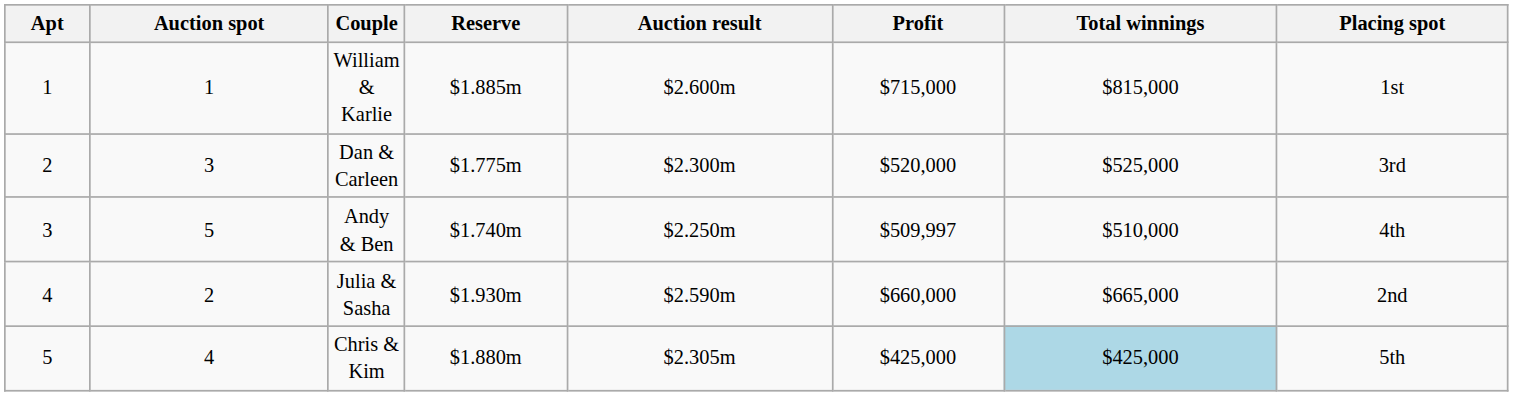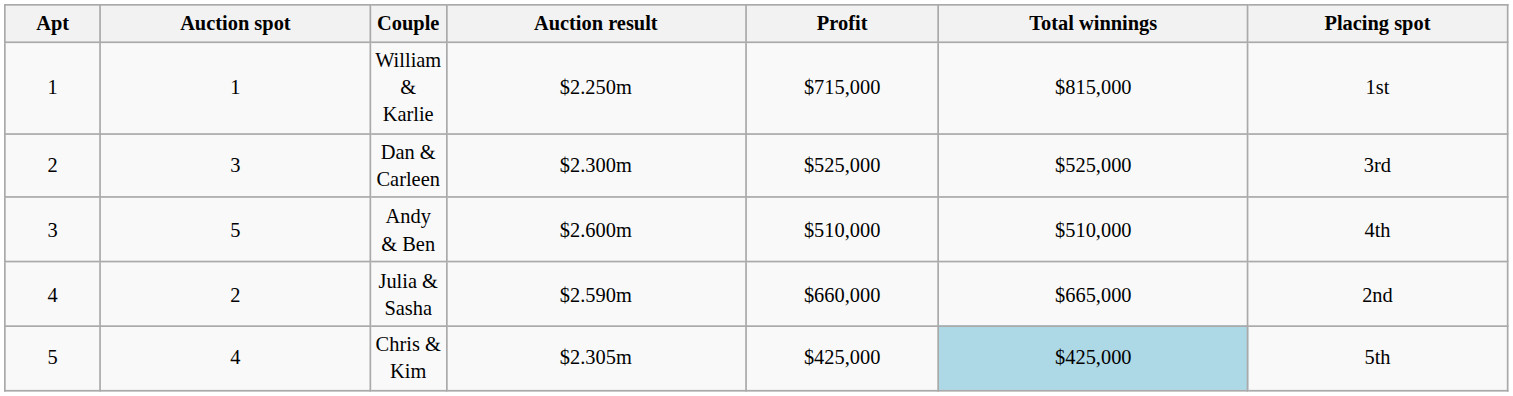- column: Reserve | $1.885m | $1.775m | $1.740m | $1.930m | $1.880m
William & Karlie | Auction result: $2.600m -> $2.250m
Dan & Carleen | Profit: $520,000 -> $525,000
Andy & Ben | Auction result: $2.250m -> $2.600m
Andy & Ben | Profit: $509,997 -> $510,000
